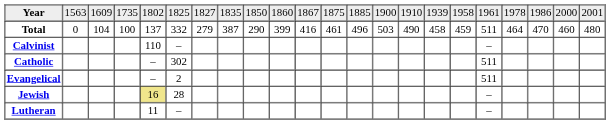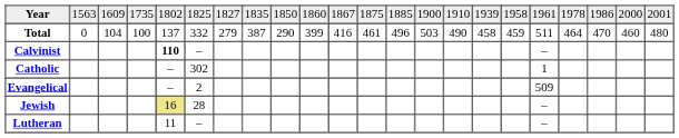Calvinist | column 5: normal -> bold
Catholic | column 18: 511 -> 1
Evangelical | column 18: 511 -> 509
